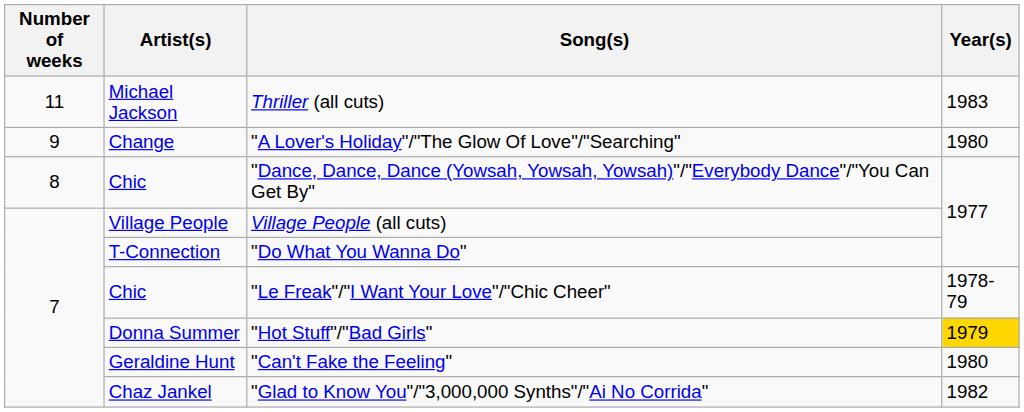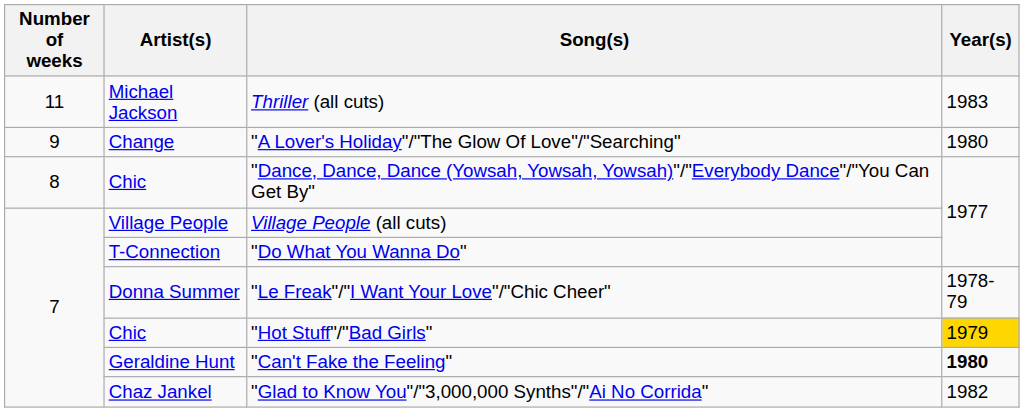"Le Freak"/"I Want Your Love"/"Chic Cheer" | Artist(s): Chic -> Donna Summer
"Hot Stuff"/"Bad Girls" | Artist(s): Donna Summer -> Chic
"Can't Fake the Feeling" | Year(s): normal -> bold
